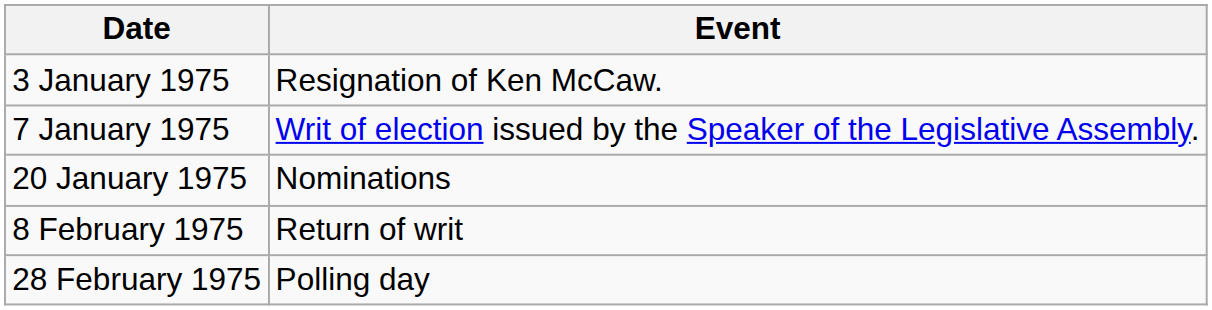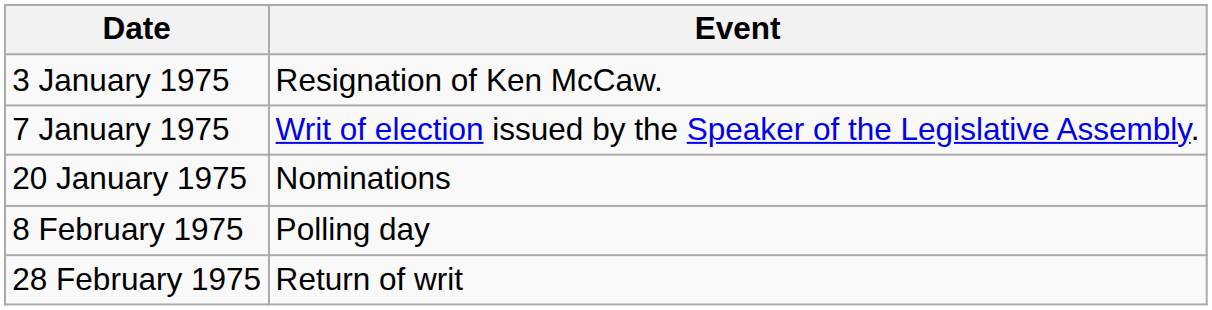8 February 1975 | Event: Return of writ -> Polling day
28 February 1975 | Event: Polling day -> Return of writ
